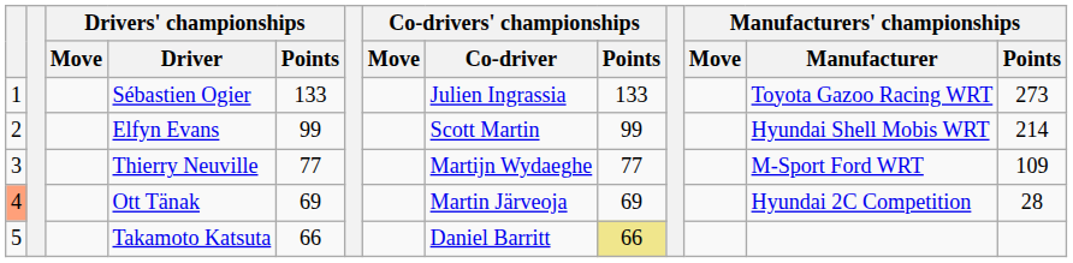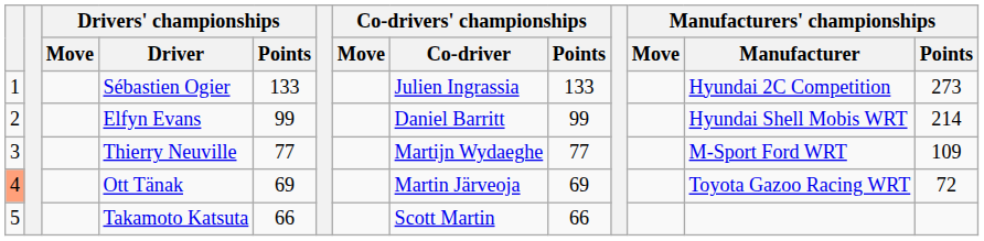Sébastien Ogier | Manufacturers' championships / Manufacturer: Toyota Gazoo Racing WRT -> Hyundai 2C Competition
Elfyn Evans | Co-drivers' championships / Co-driver: Scott Martin -> Daniel Barritt
Ott Tänak | Manufacturers' championships / Manufacturer: Hyundai 2C Competition -> Toyota Gazoo Racing WRT
Ott Tänak | Manufacturers' championships / Points: 28 -> 72
Takamoto Katsuta | Co-drivers' championships / Co-driver: Daniel Barritt -> Scott Martin
Takamoto Katsuta | Co-drivers' championships / Points: khaki background -> no background
